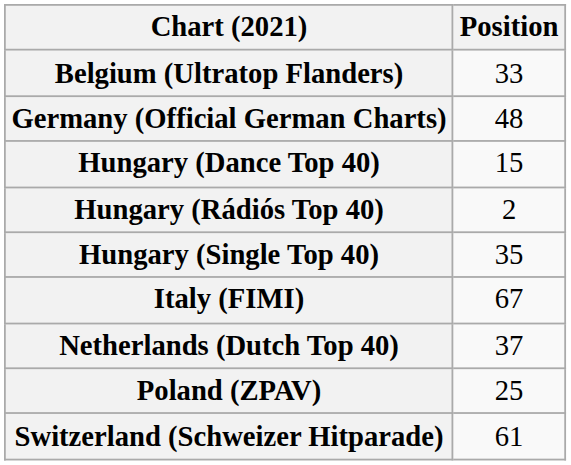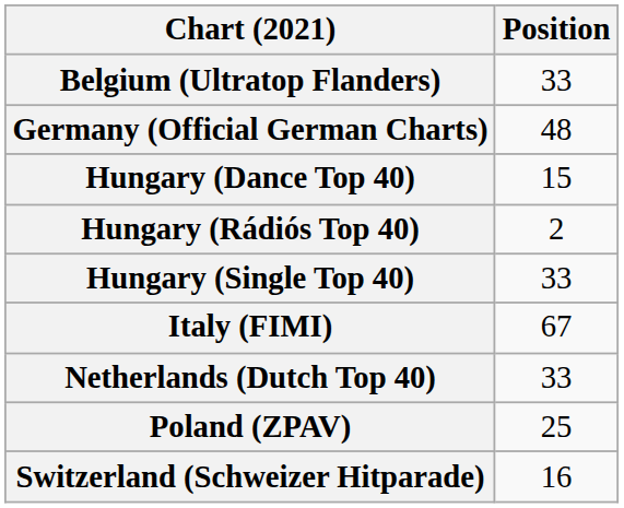Hungary (Single Top 40) | Position: 35 -> 33
Netherlands (Dutch Top 40) | Position: 37 -> 33
Switzerland (Schweizer Hitparade) | Position: 61 -> 16
